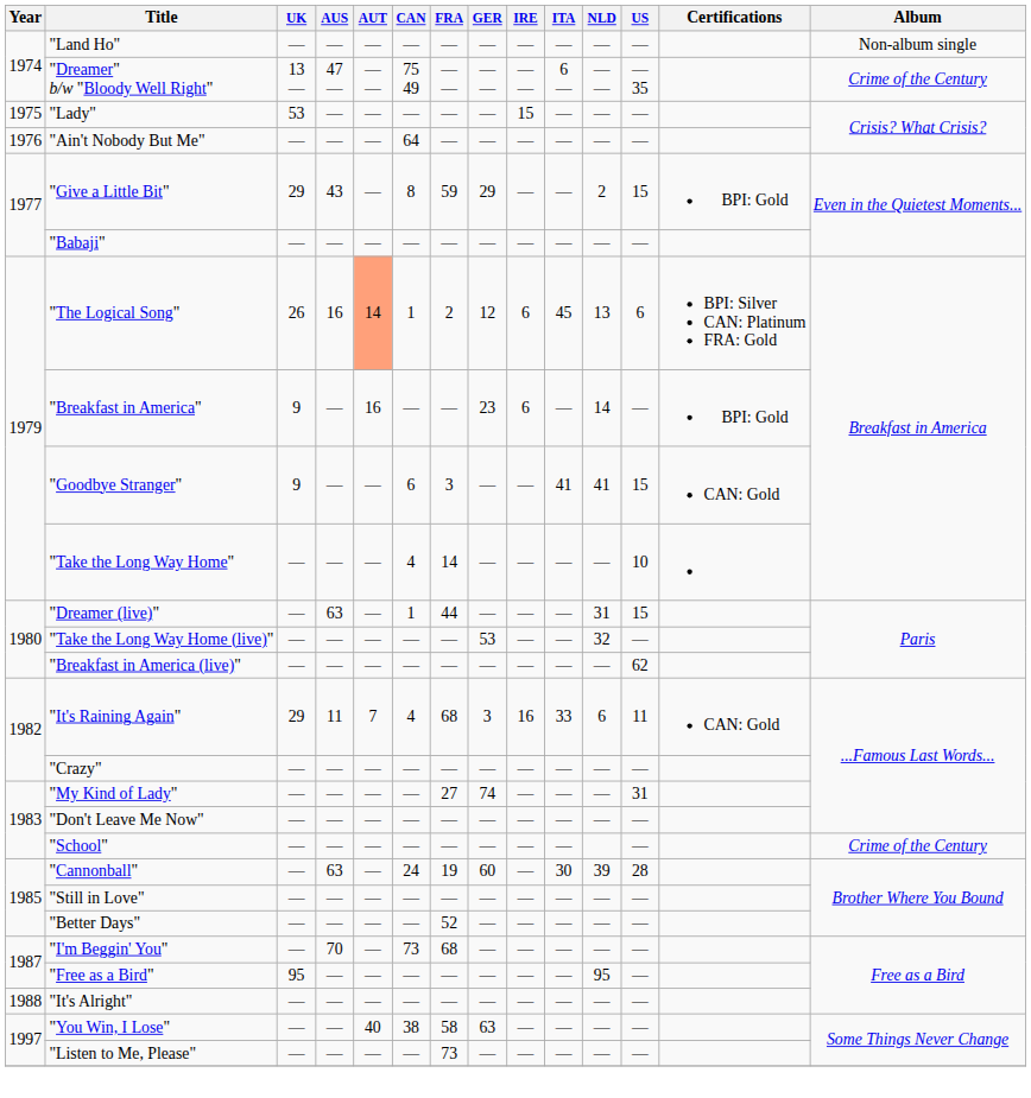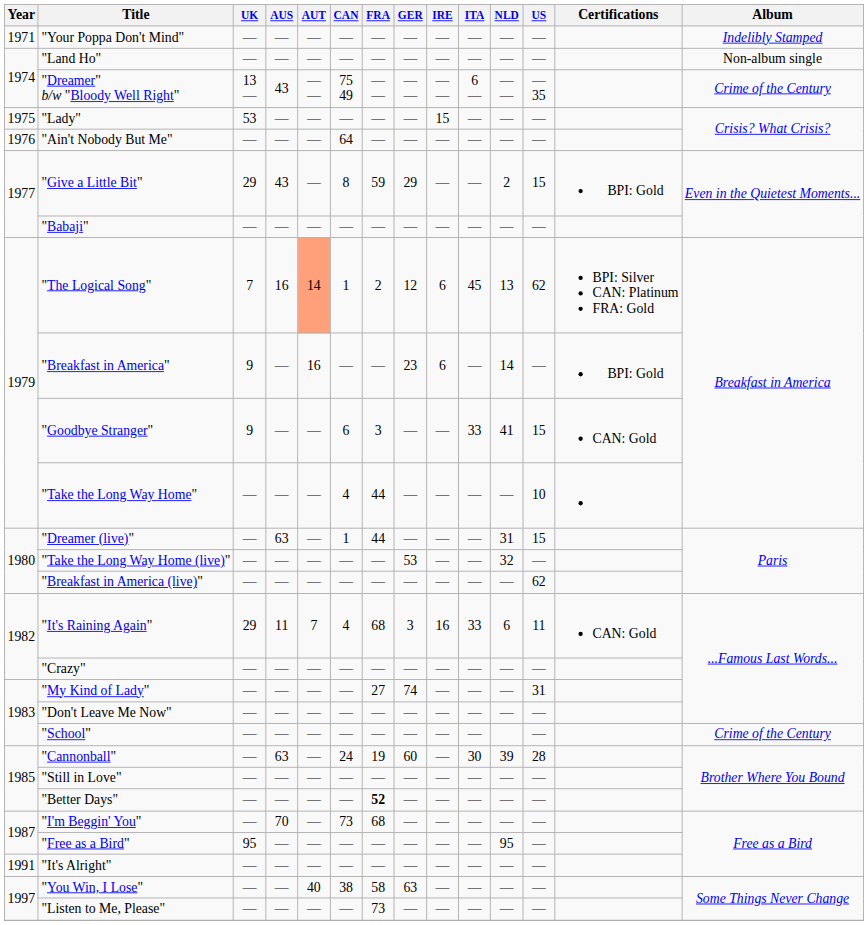+ row: 1971 | "Your Poppa Don't Mind" | — | — | — | — | — | — | — | — | — | — | Indelibly Stamped
"Dreamer" b/w "Bloody Well Right" | AUS: 47 — -> 43
"The Logical Song" | UK: 26 -> 7
"The Logical Song" | US: 6 -> 62
"Goodbye Stranger" | ITA: 41 -> 33
"Take the Long Way Home" | FRA: 14 -> 44
"Better Days" | FRA: normal -> bold
"It's Alright" | Year: 1988 -> 1991
